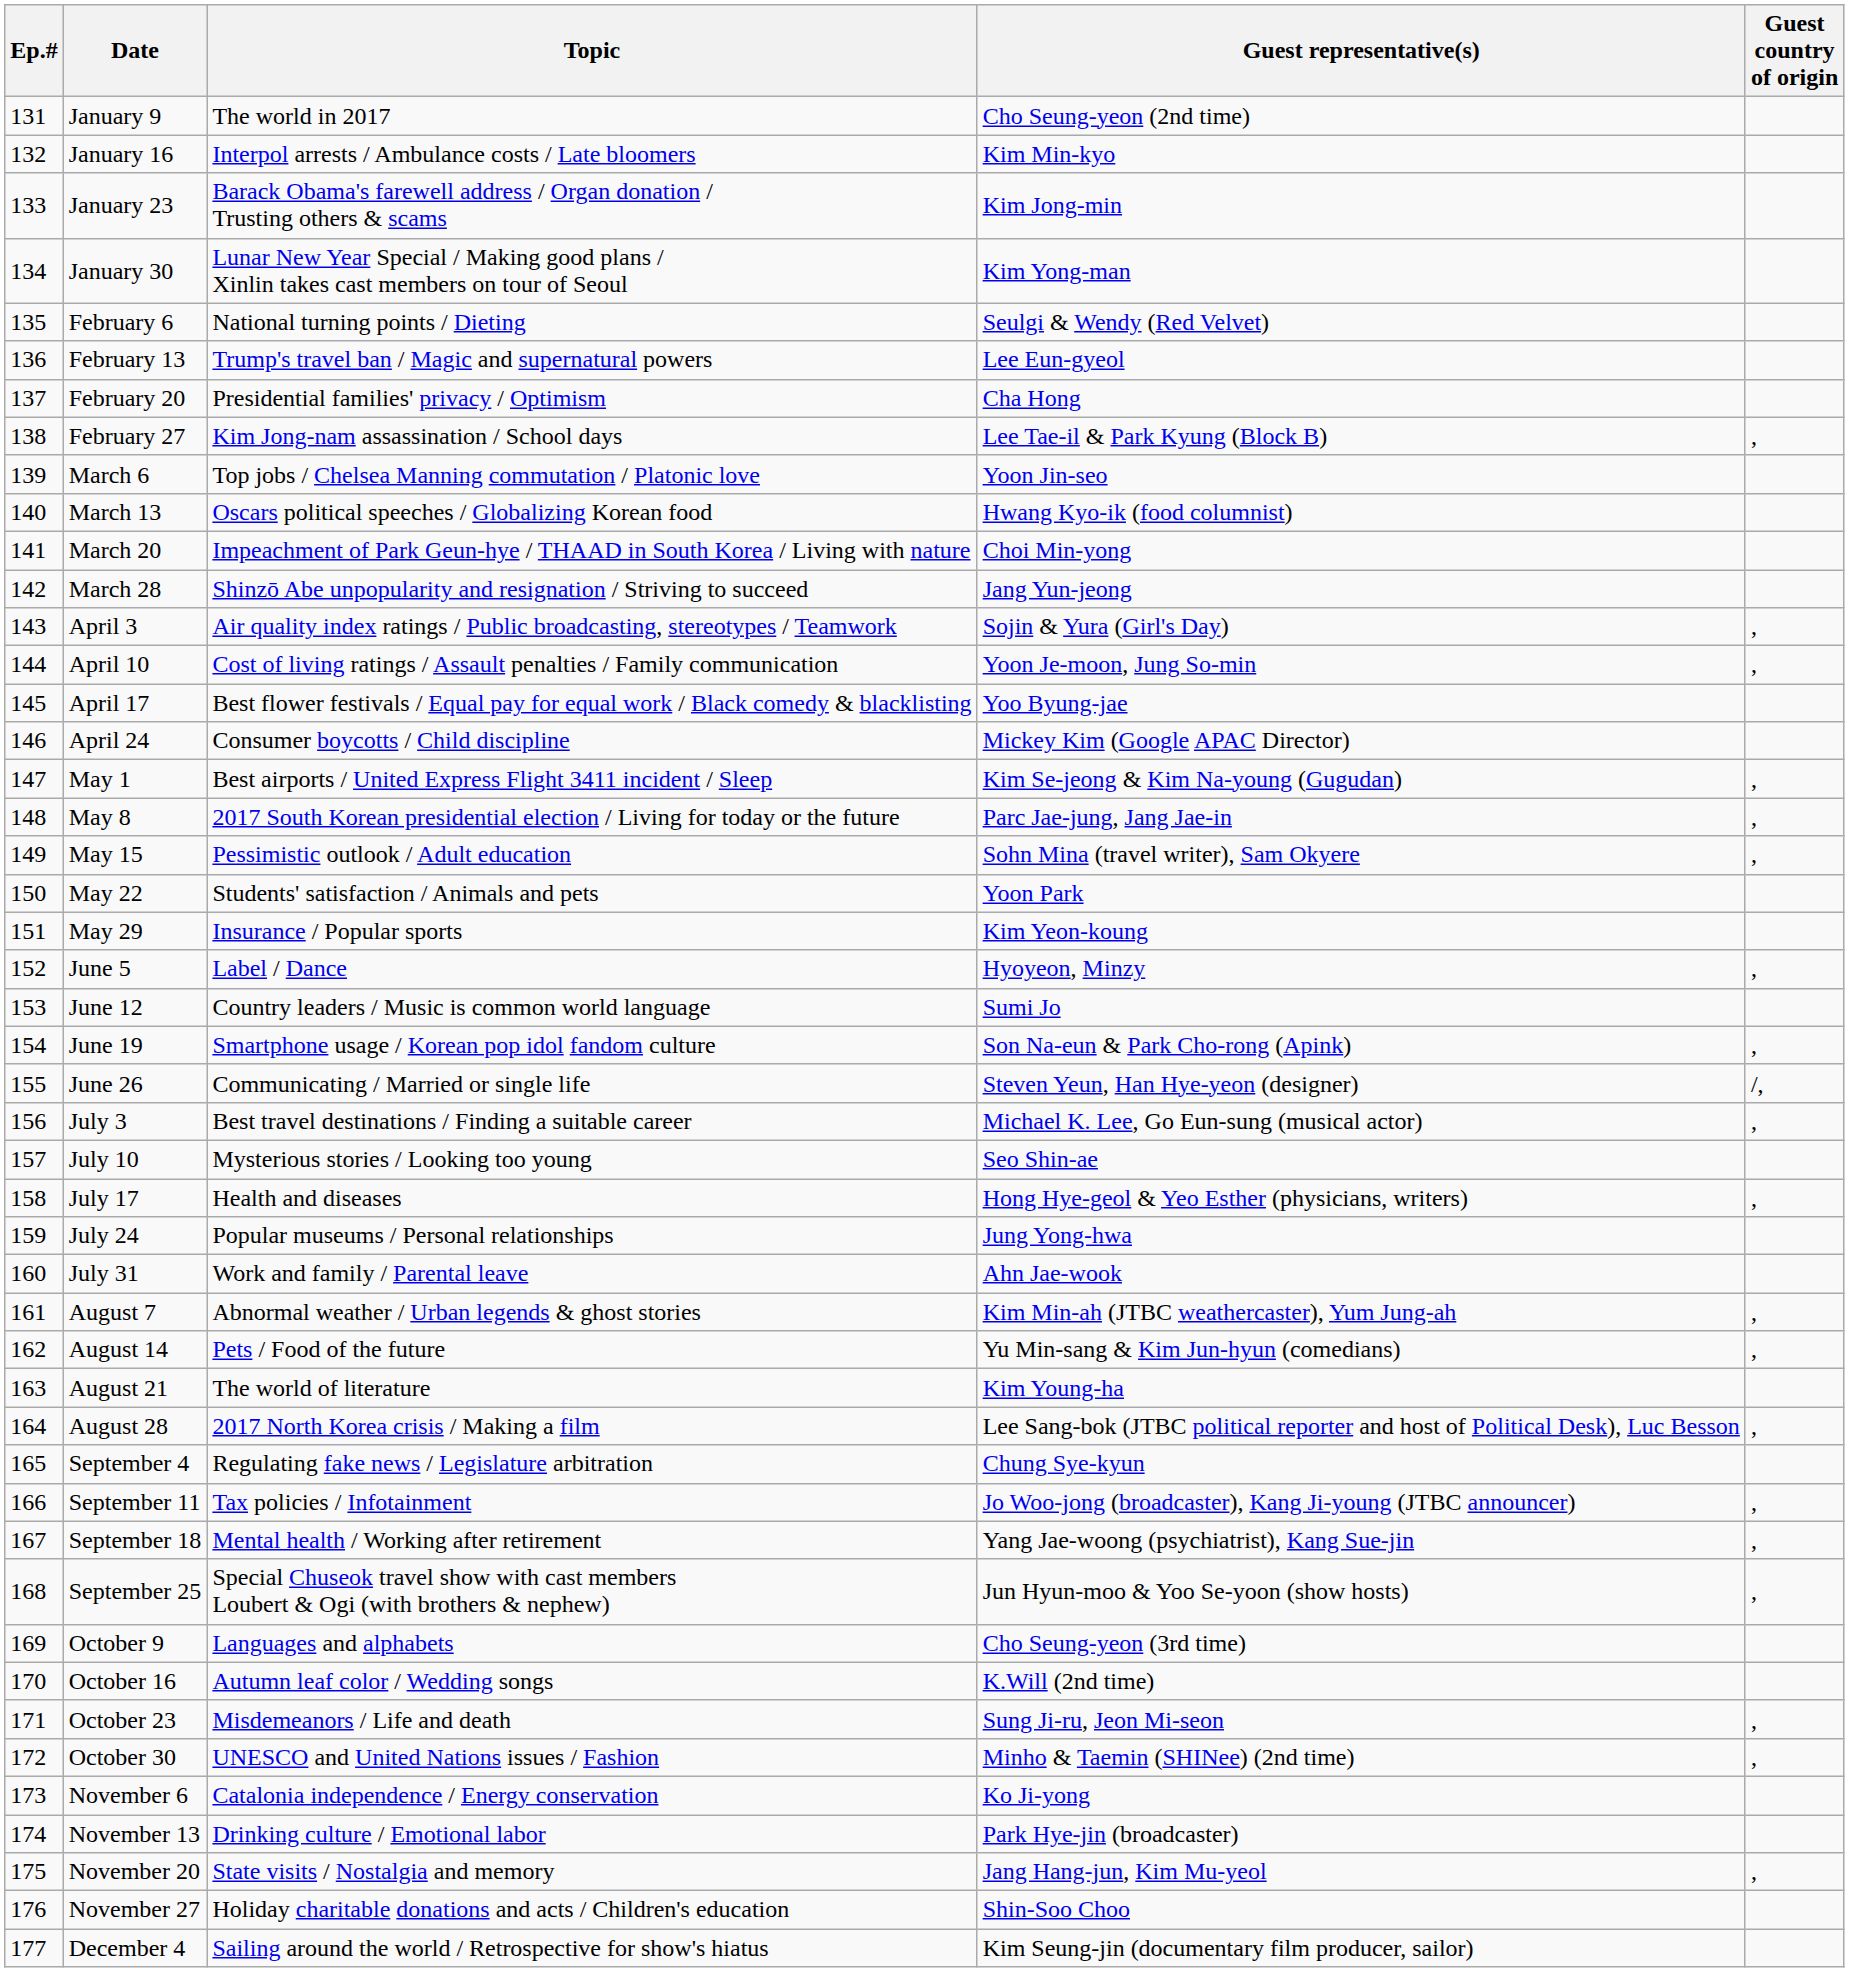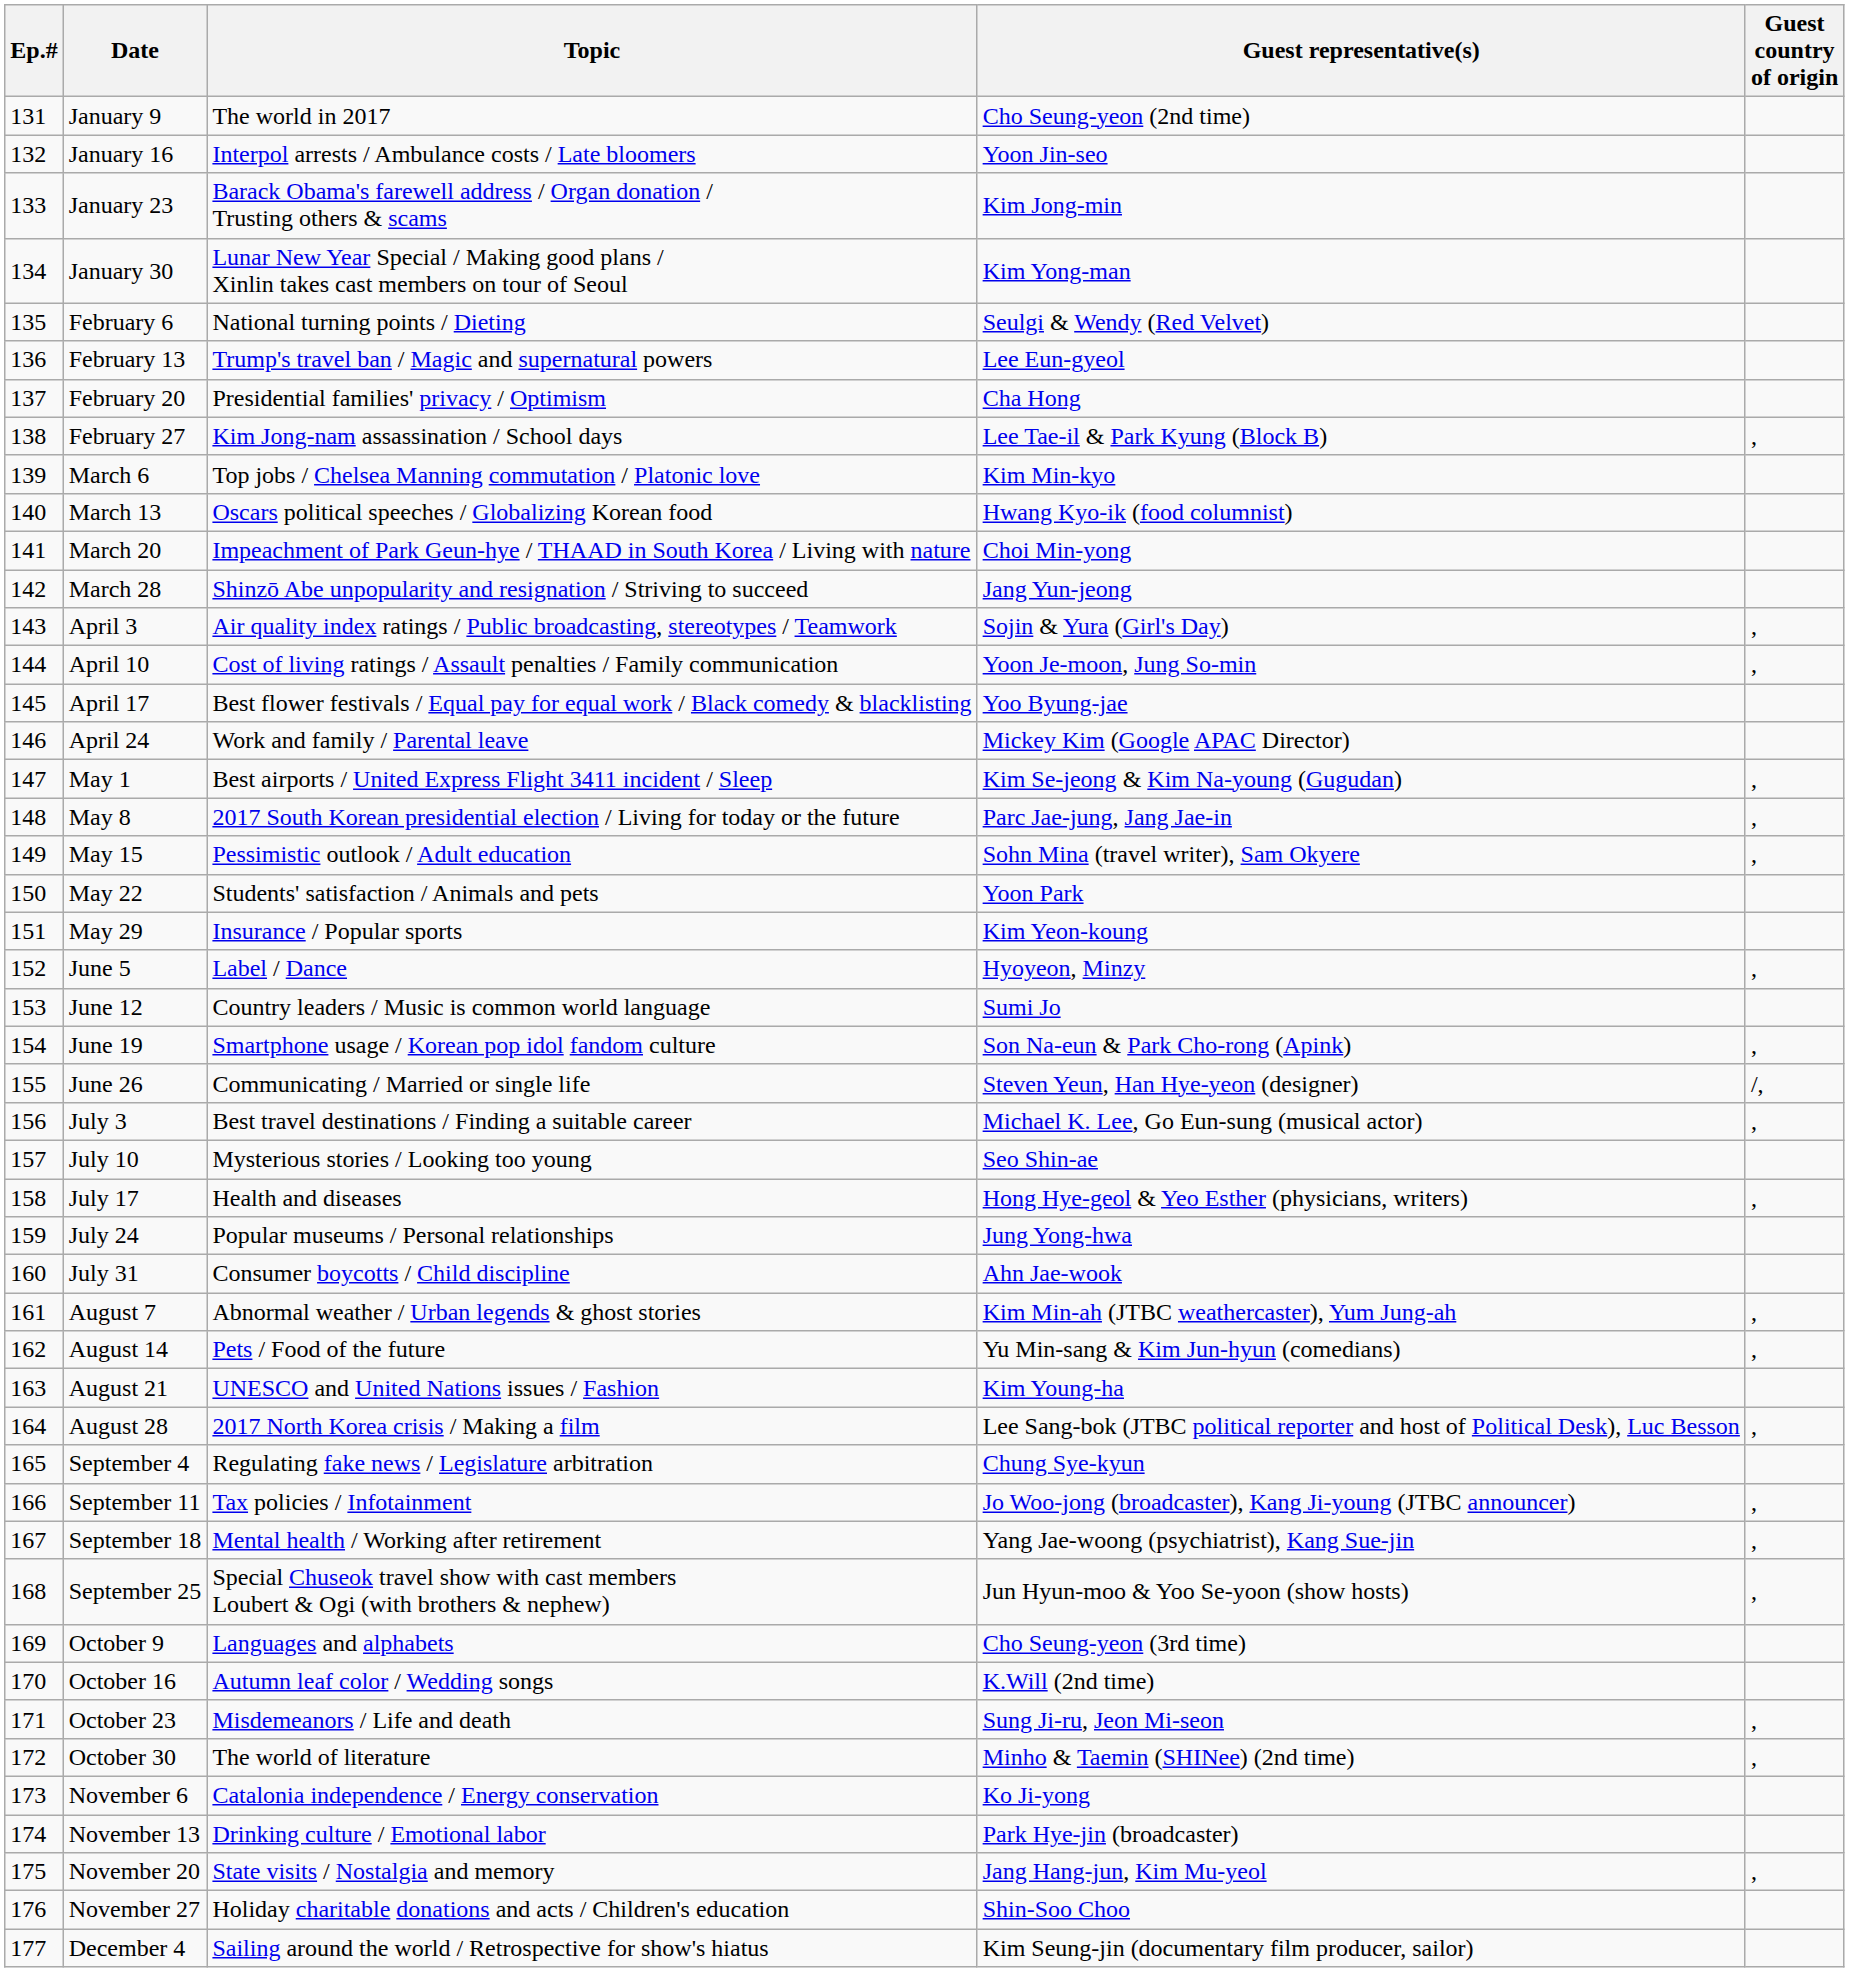January 16 | Guest representative(s): Kim Min-kyo -> Yoon Jin-seo
March 6 | Guest representative(s): Yoon Jin-seo -> Kim Min-kyo
April 24 | Topic: Consumer boycotts / Child discipline -> Work and family / Parental leave
July 31 | Topic: Work and family / Parental leave -> Consumer boycotts / Child discipline
August 21 | Topic: The world of literature -> UNESCO and United Nations issues / Fashion
October 30 | Topic: UNESCO and United Nations issues / Fashion -> The world of literature
